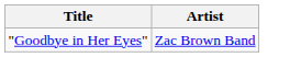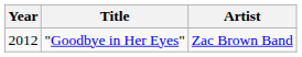+ column: Year | 2012
